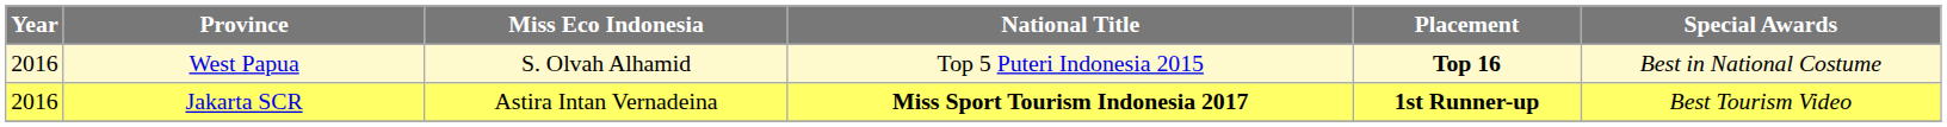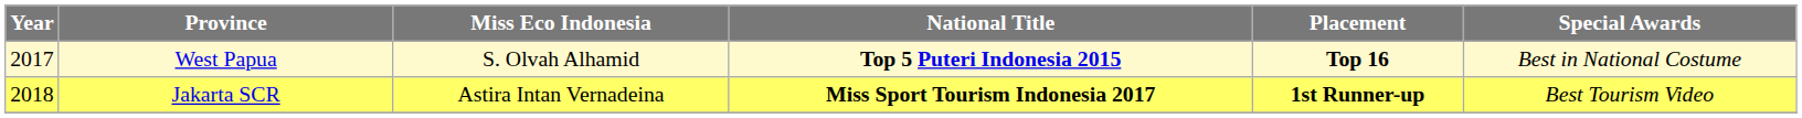West Papua | Year: 2016 -> 2017
West Papua | National Title: normal -> bold
Jakarta SCR | Year: 2016 -> 2018
